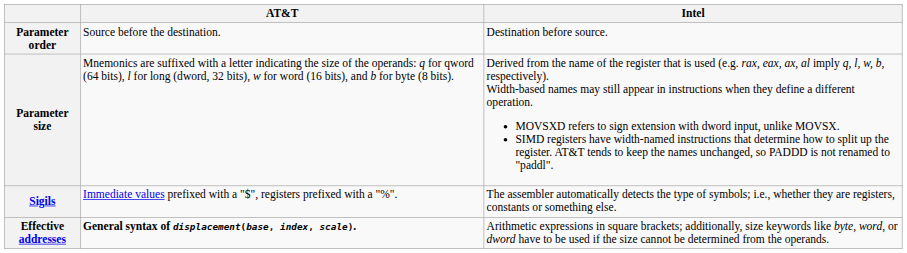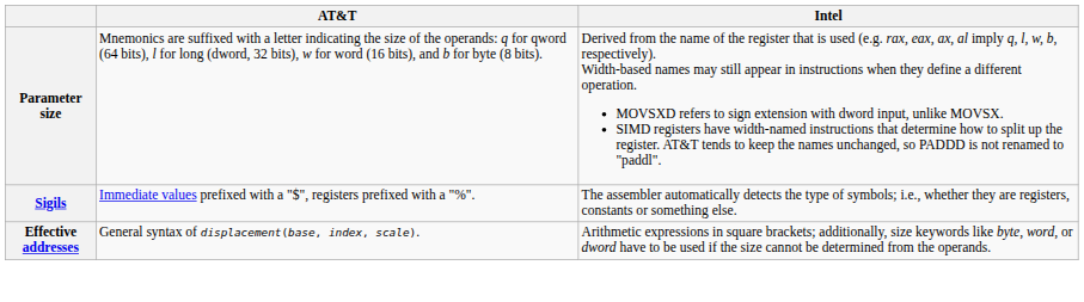- row: Parameter order | Source before the destination. | Destination before source.
Effective addresses | AT&T: bold -> normal
